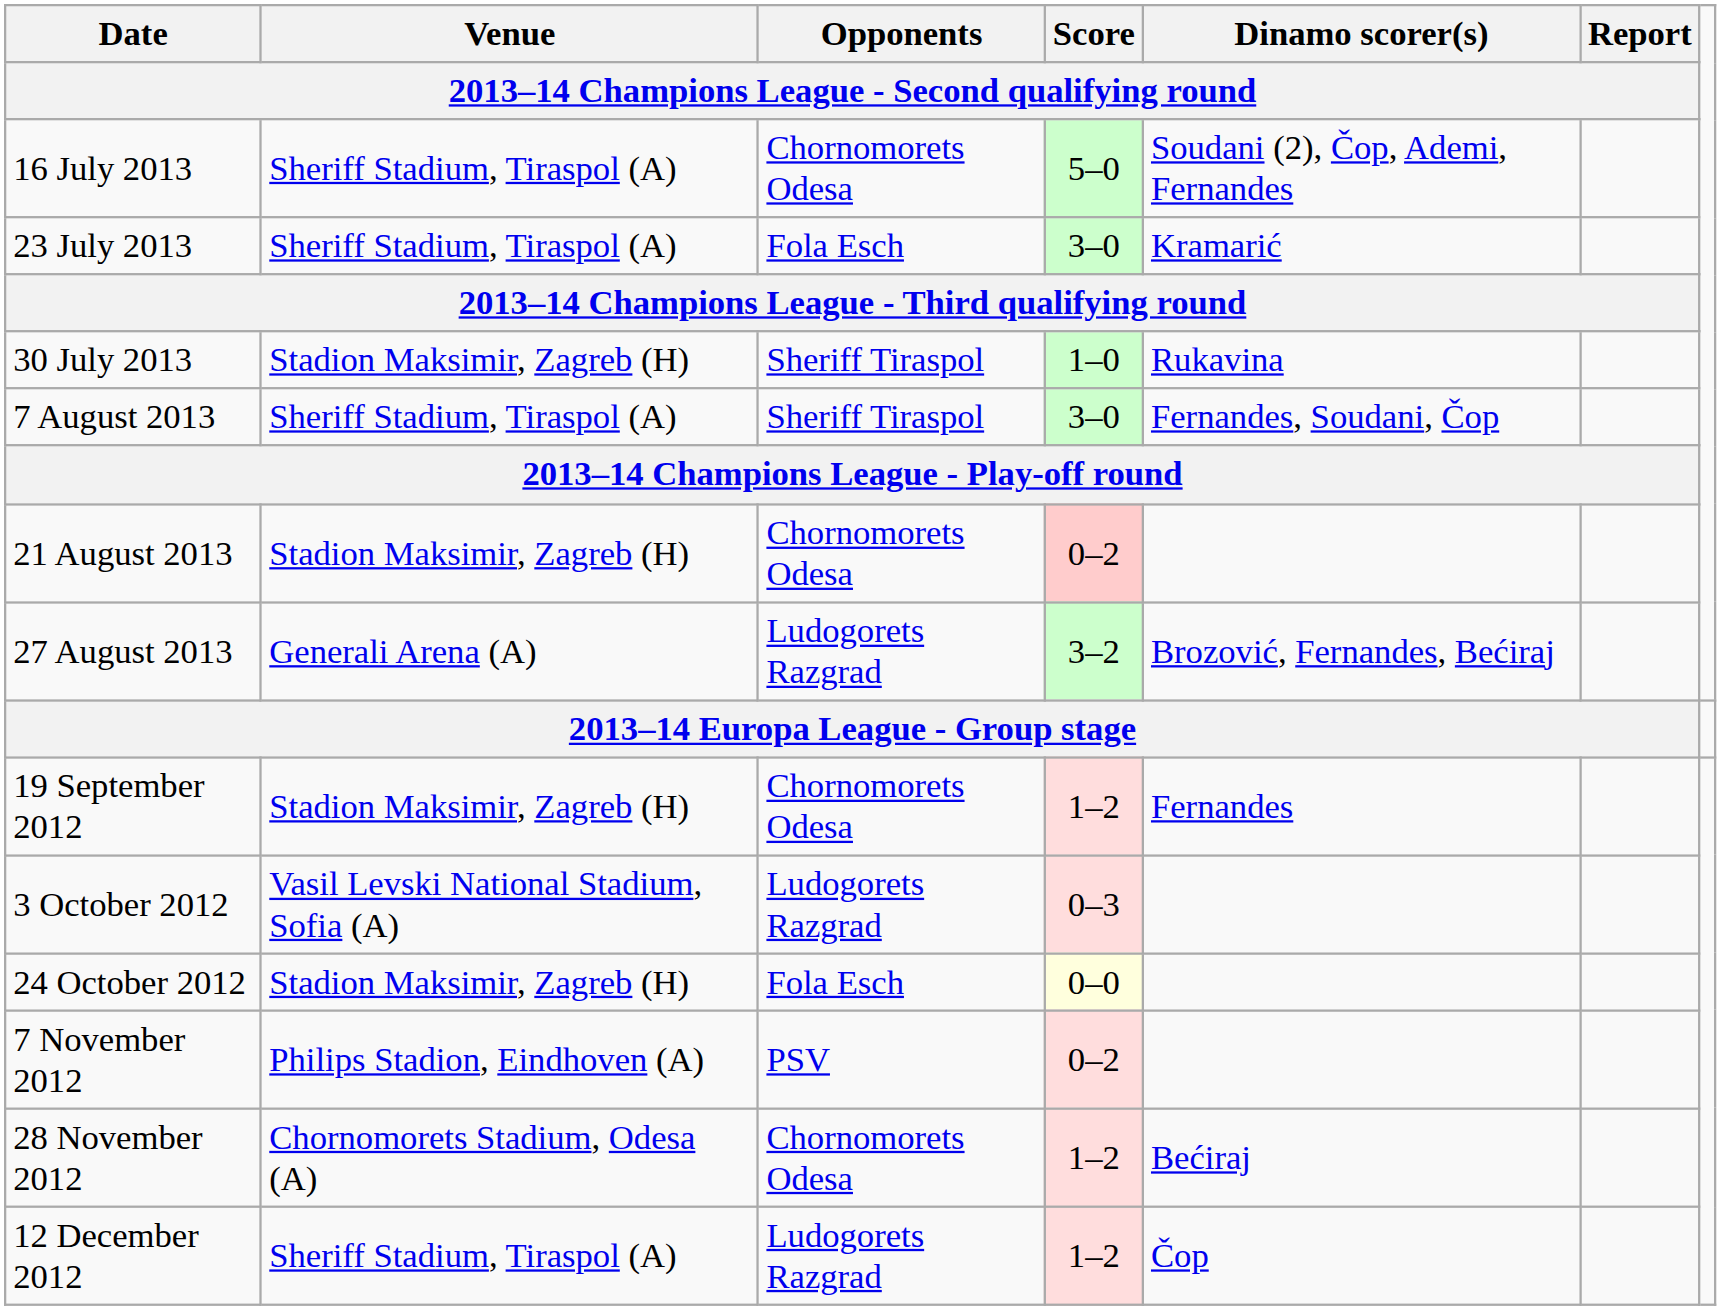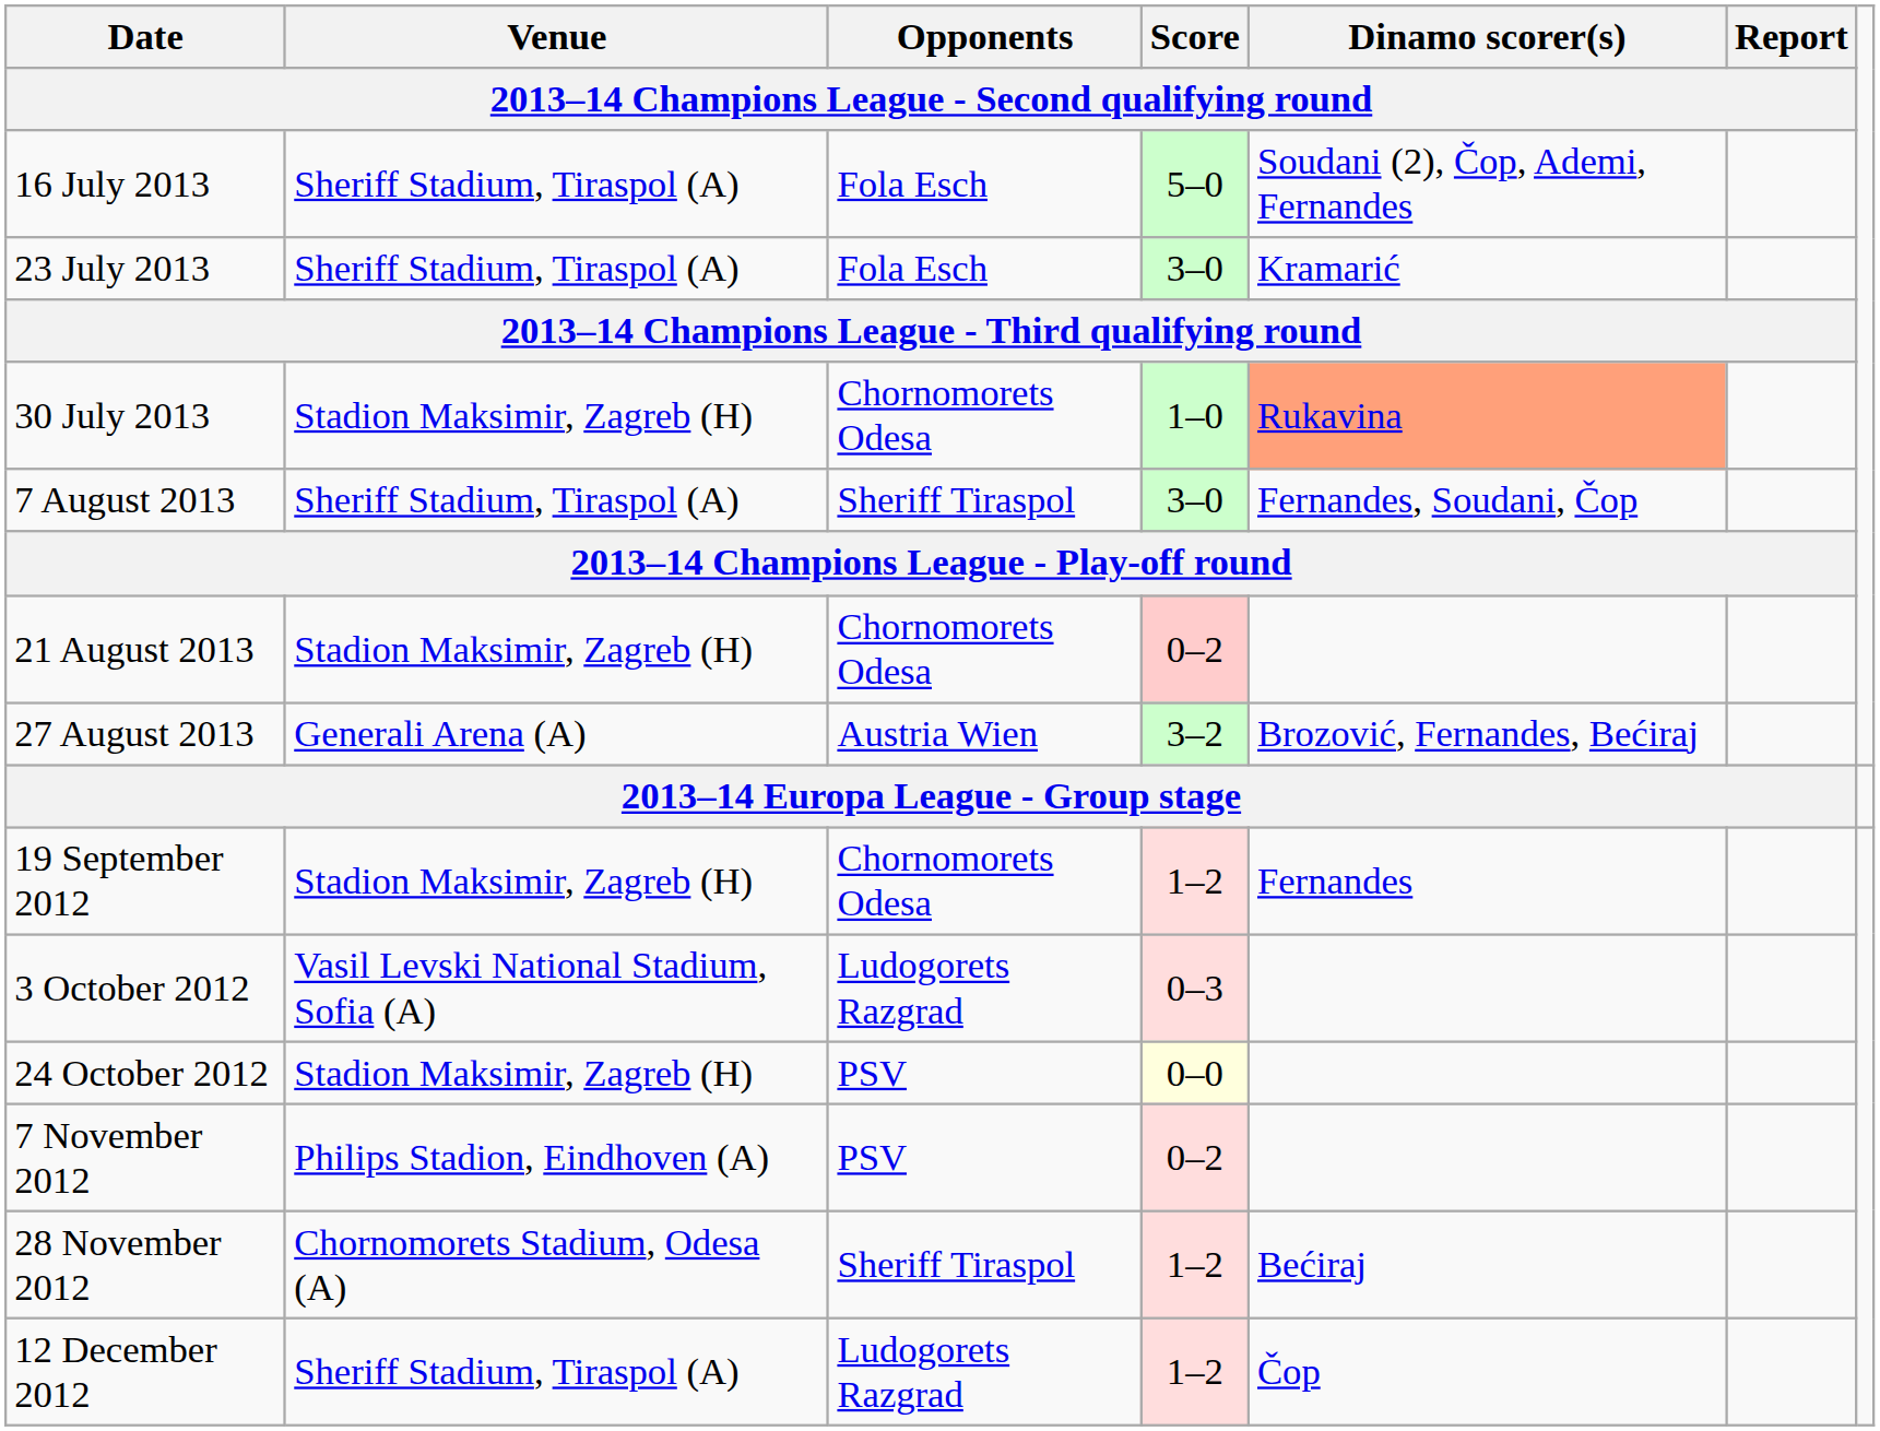16 July 2013 | column 3: Chornomorets Odesa -> Fola Esch
30 July 2013 | column 3: Sheriff Tiraspol -> Chornomorets Odesa
30 July 2013 | column 5: no background -> lightsalmon background
27 August 2013 | column 3: Ludogorets Razgrad -> Austria Wien
24 October 2012 | column 3: Fola Esch -> PSV
28 November 2012 | column 3: Chornomorets Odesa -> Sheriff Tiraspol
